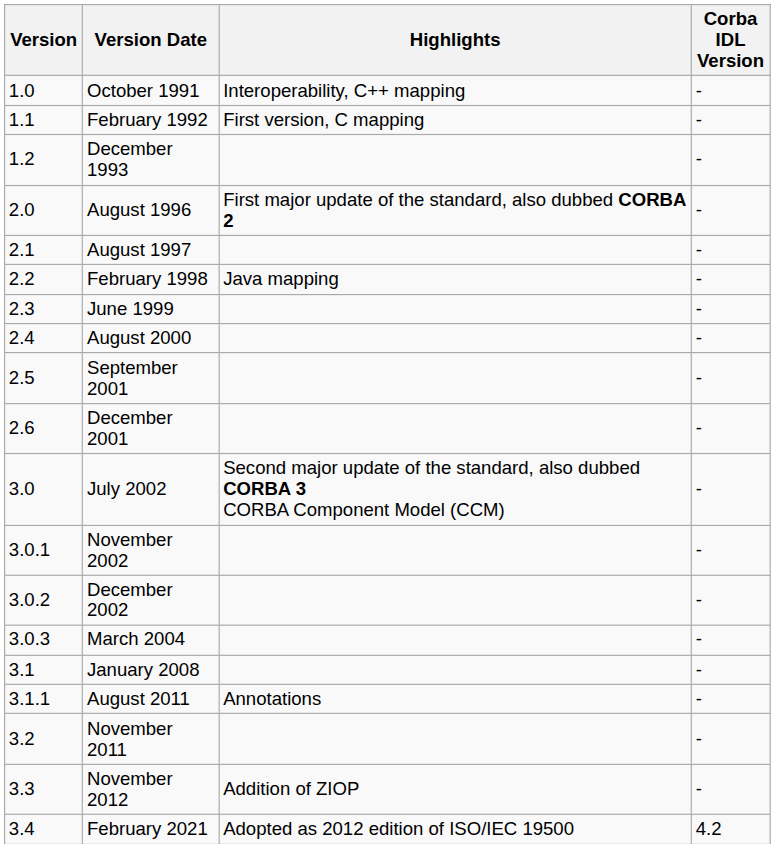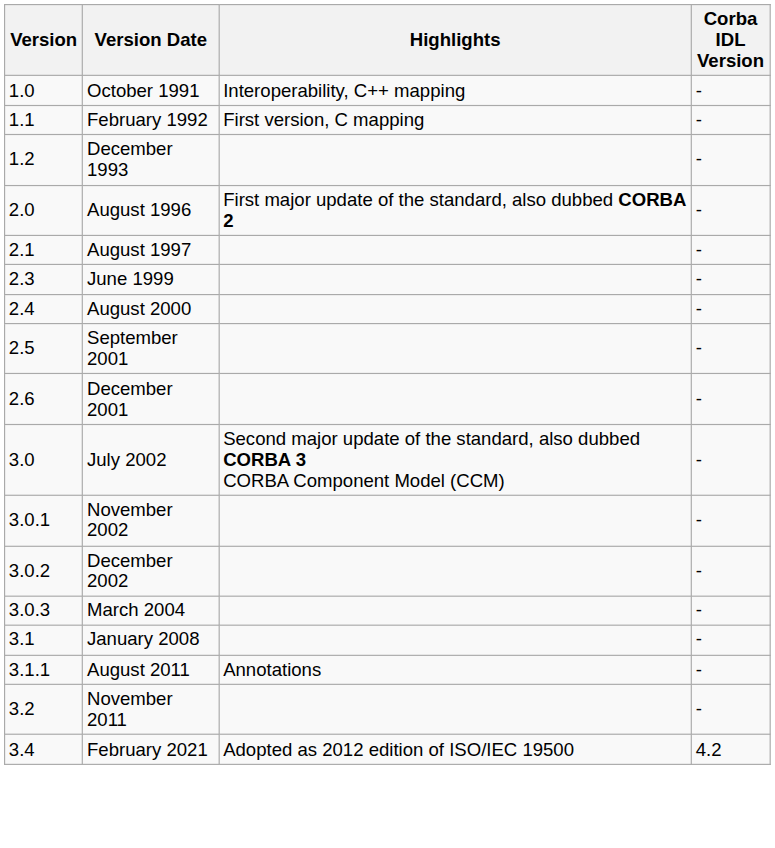- row: 2.2 | February 1998 | Java mapping | -
- row: 3.3 | November 2012 | Addition of ZIOP | -
